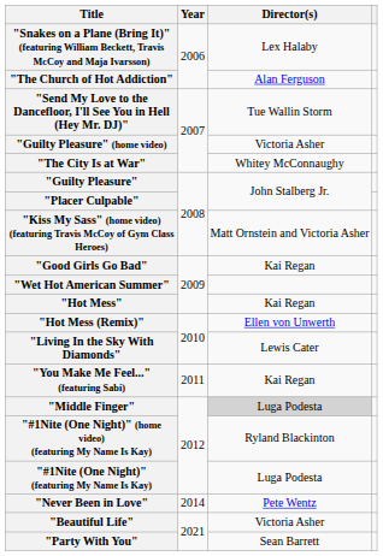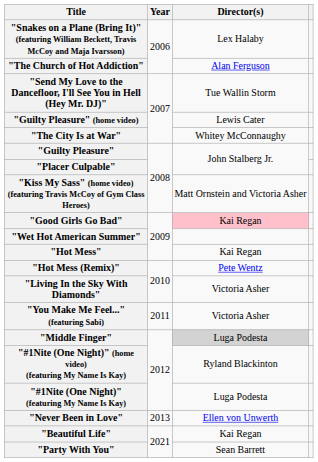"Guilty Pleasure" (home video) | Director(s): Victoria Asher -> Lewis Cater
"Good Girls Go Bad" | Director(s): no background -> pink background
"Hot Mess (Remix)" | Director(s): Ellen von Unwerth -> Pete Wentz
"Living In the Sky With Diamonds" | Director(s): Lewis Cater -> Victoria Asher
"You Make Me Feel..." (featuring Sabi) | Director(s): Kai Regan -> Victoria Asher
"Never Been in Love" | Year: 2014 -> 2013
"Never Been in Love" | Director(s): Pete Wentz -> Ellen von Unwerth
"Beautiful Life" | Director(s): Victoria Asher -> Kai Regan
